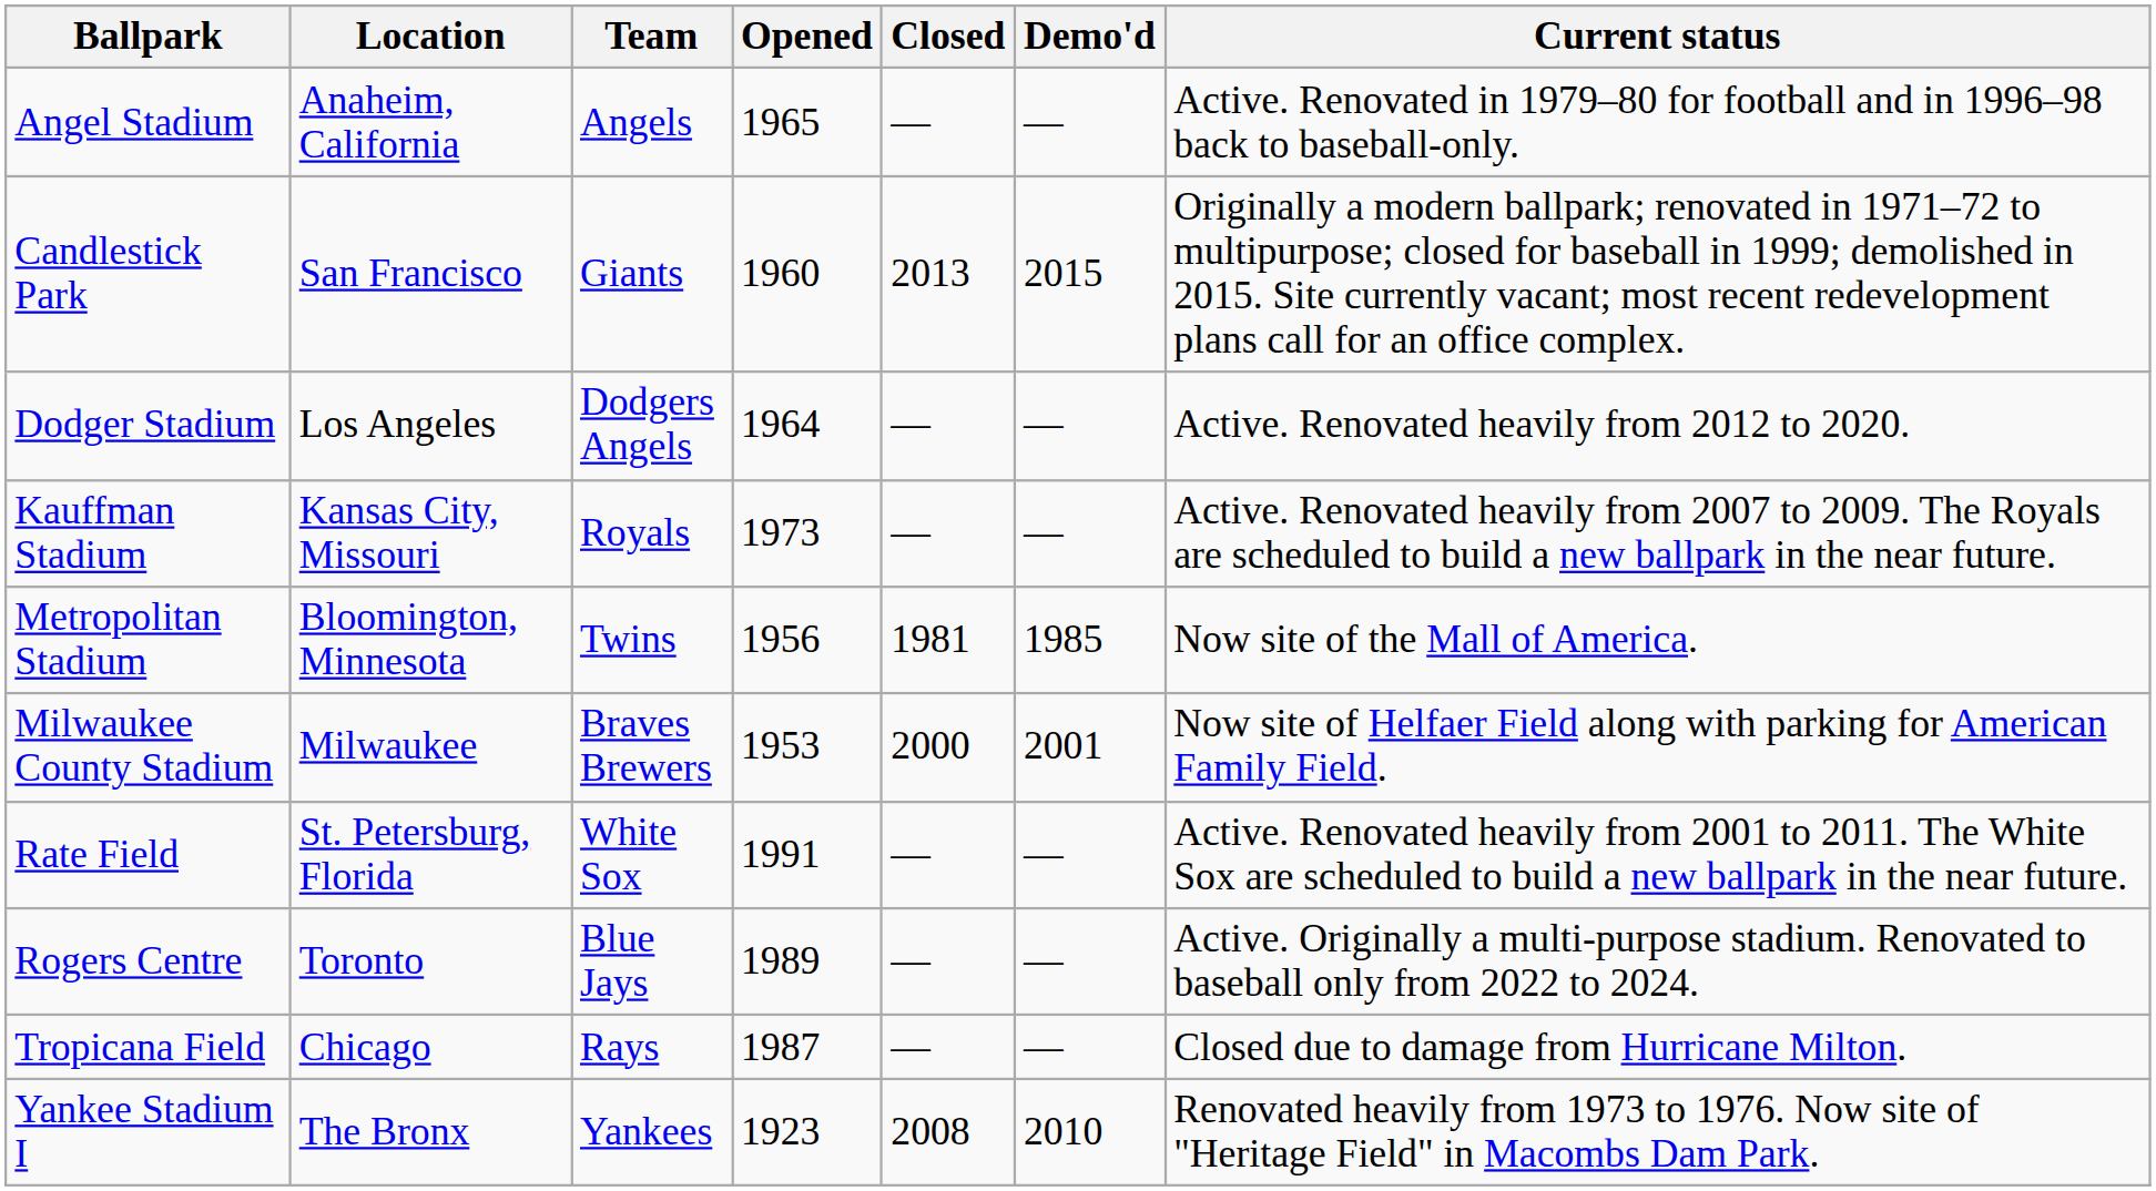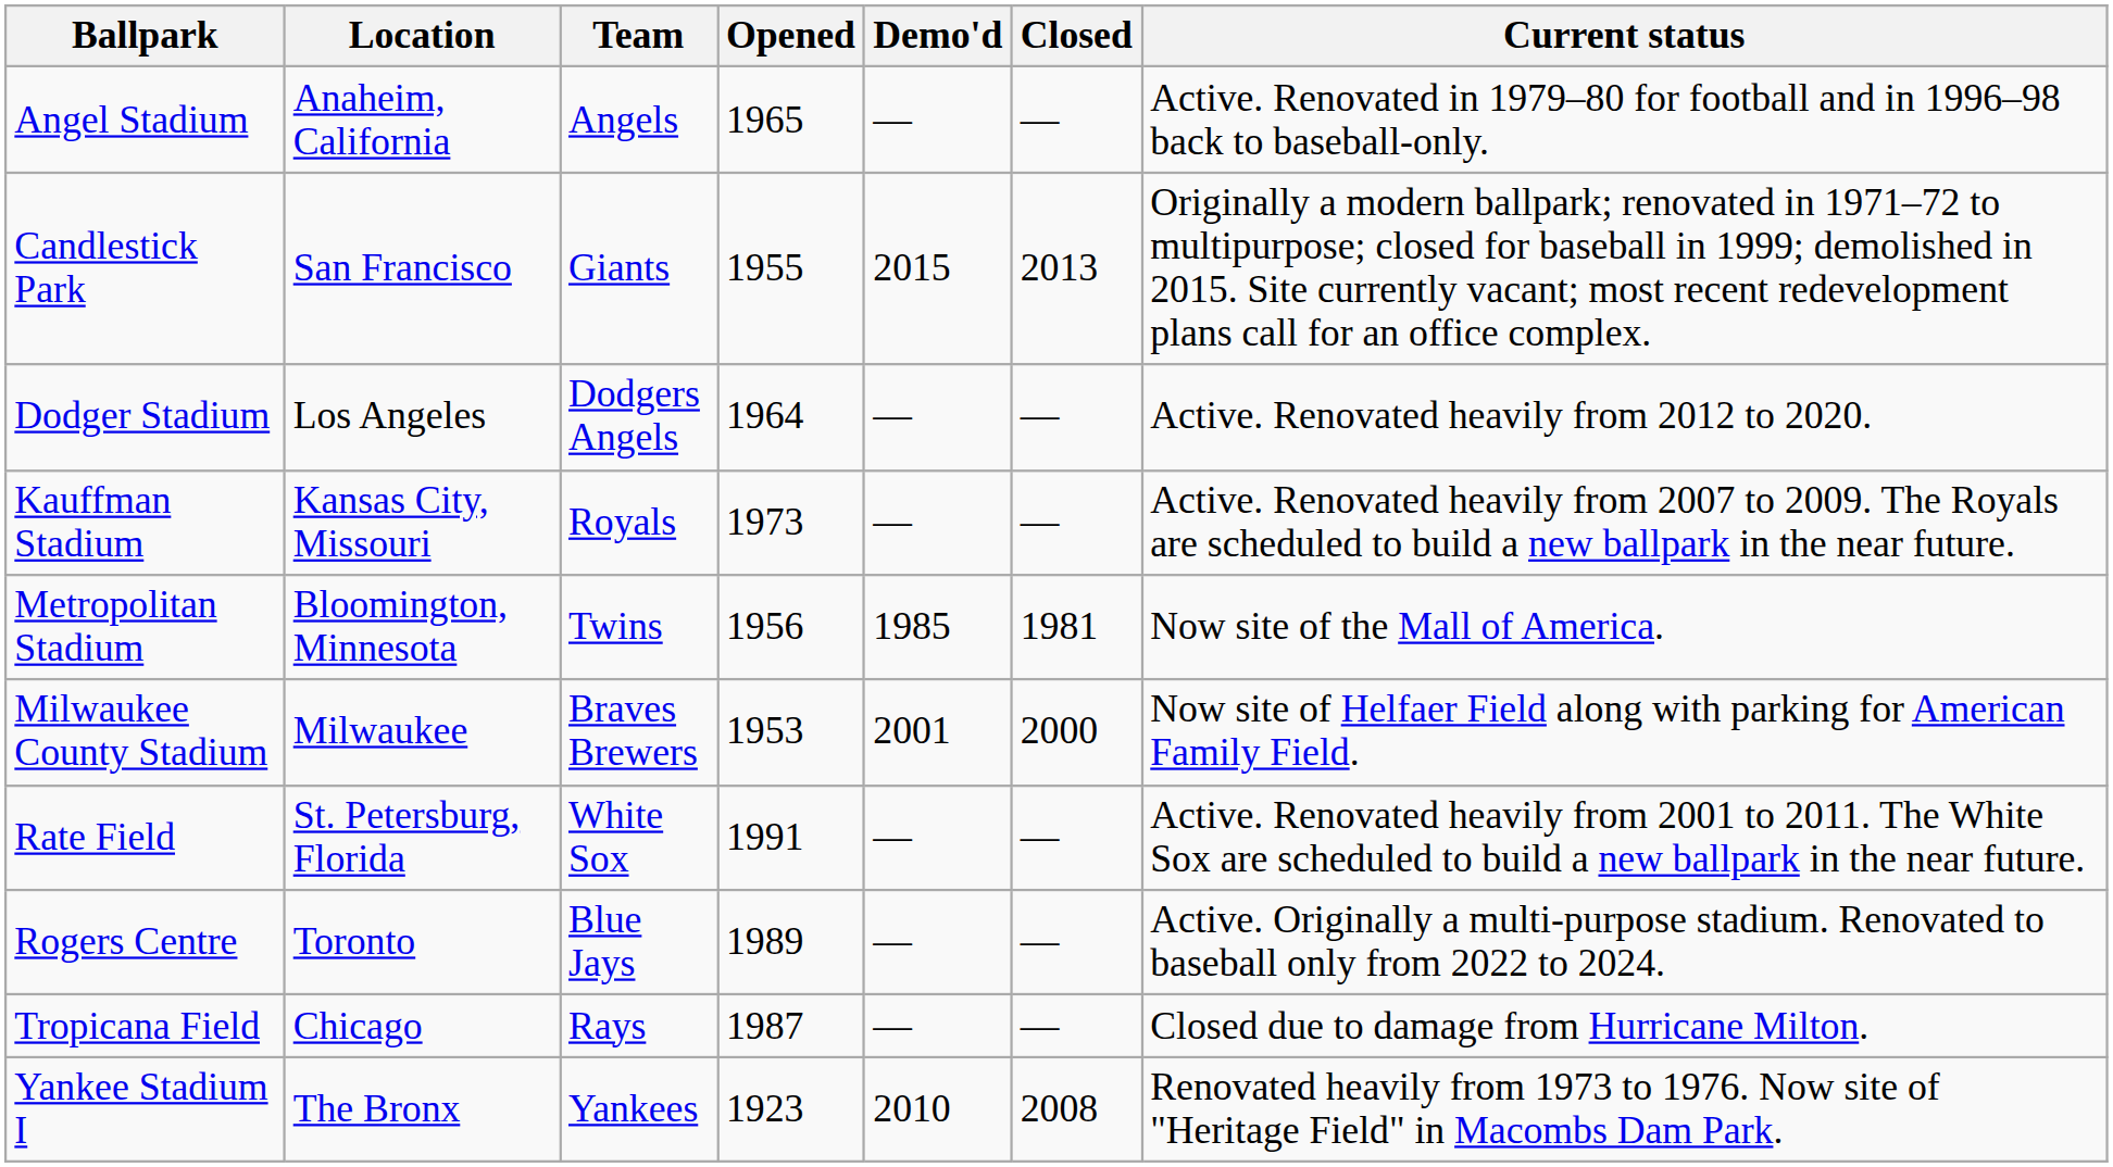columns swapped: Closed <-> Demo'd
Candlestick Park | Opened: 1960 -> 1955
